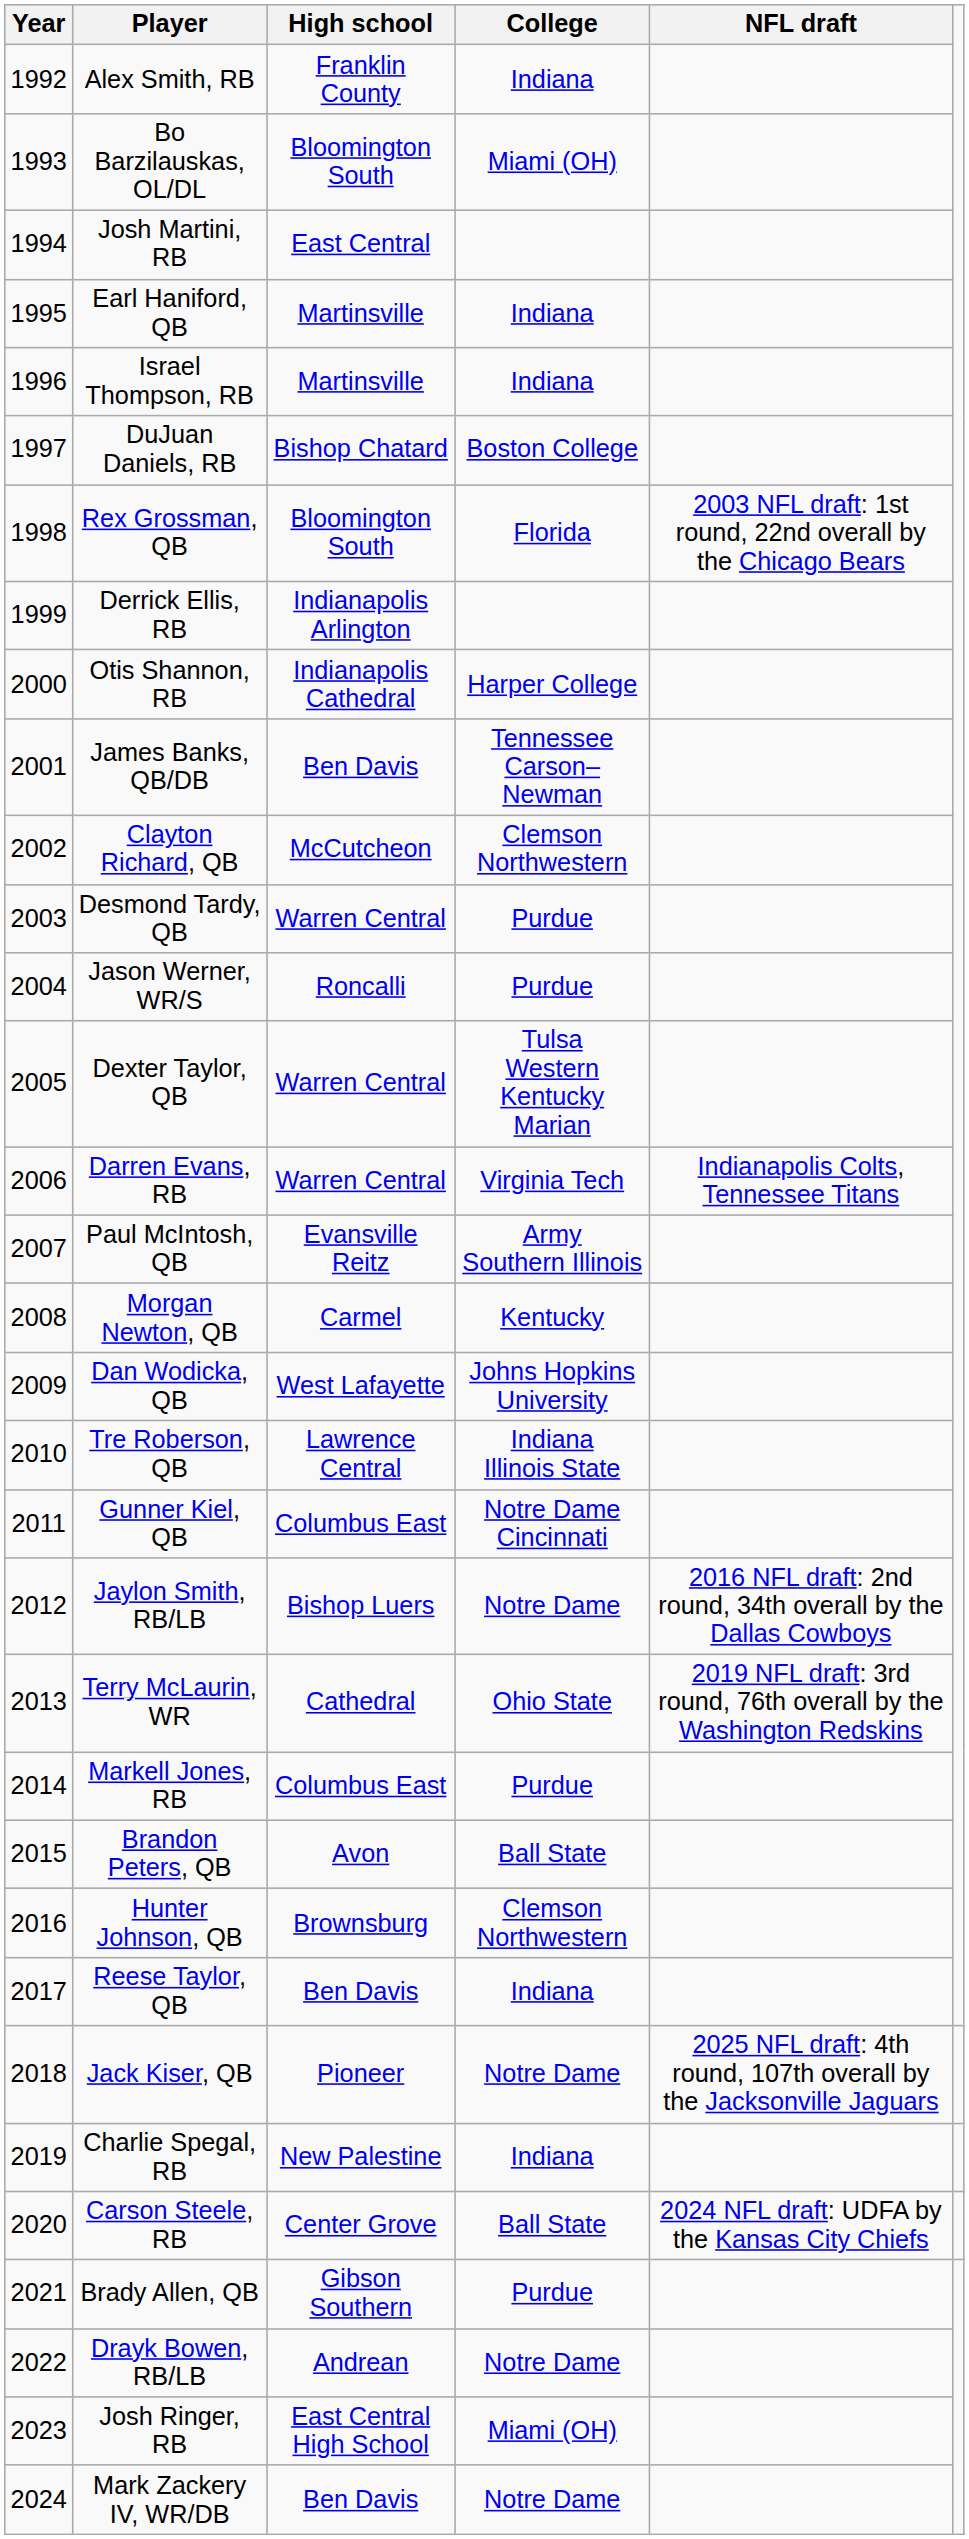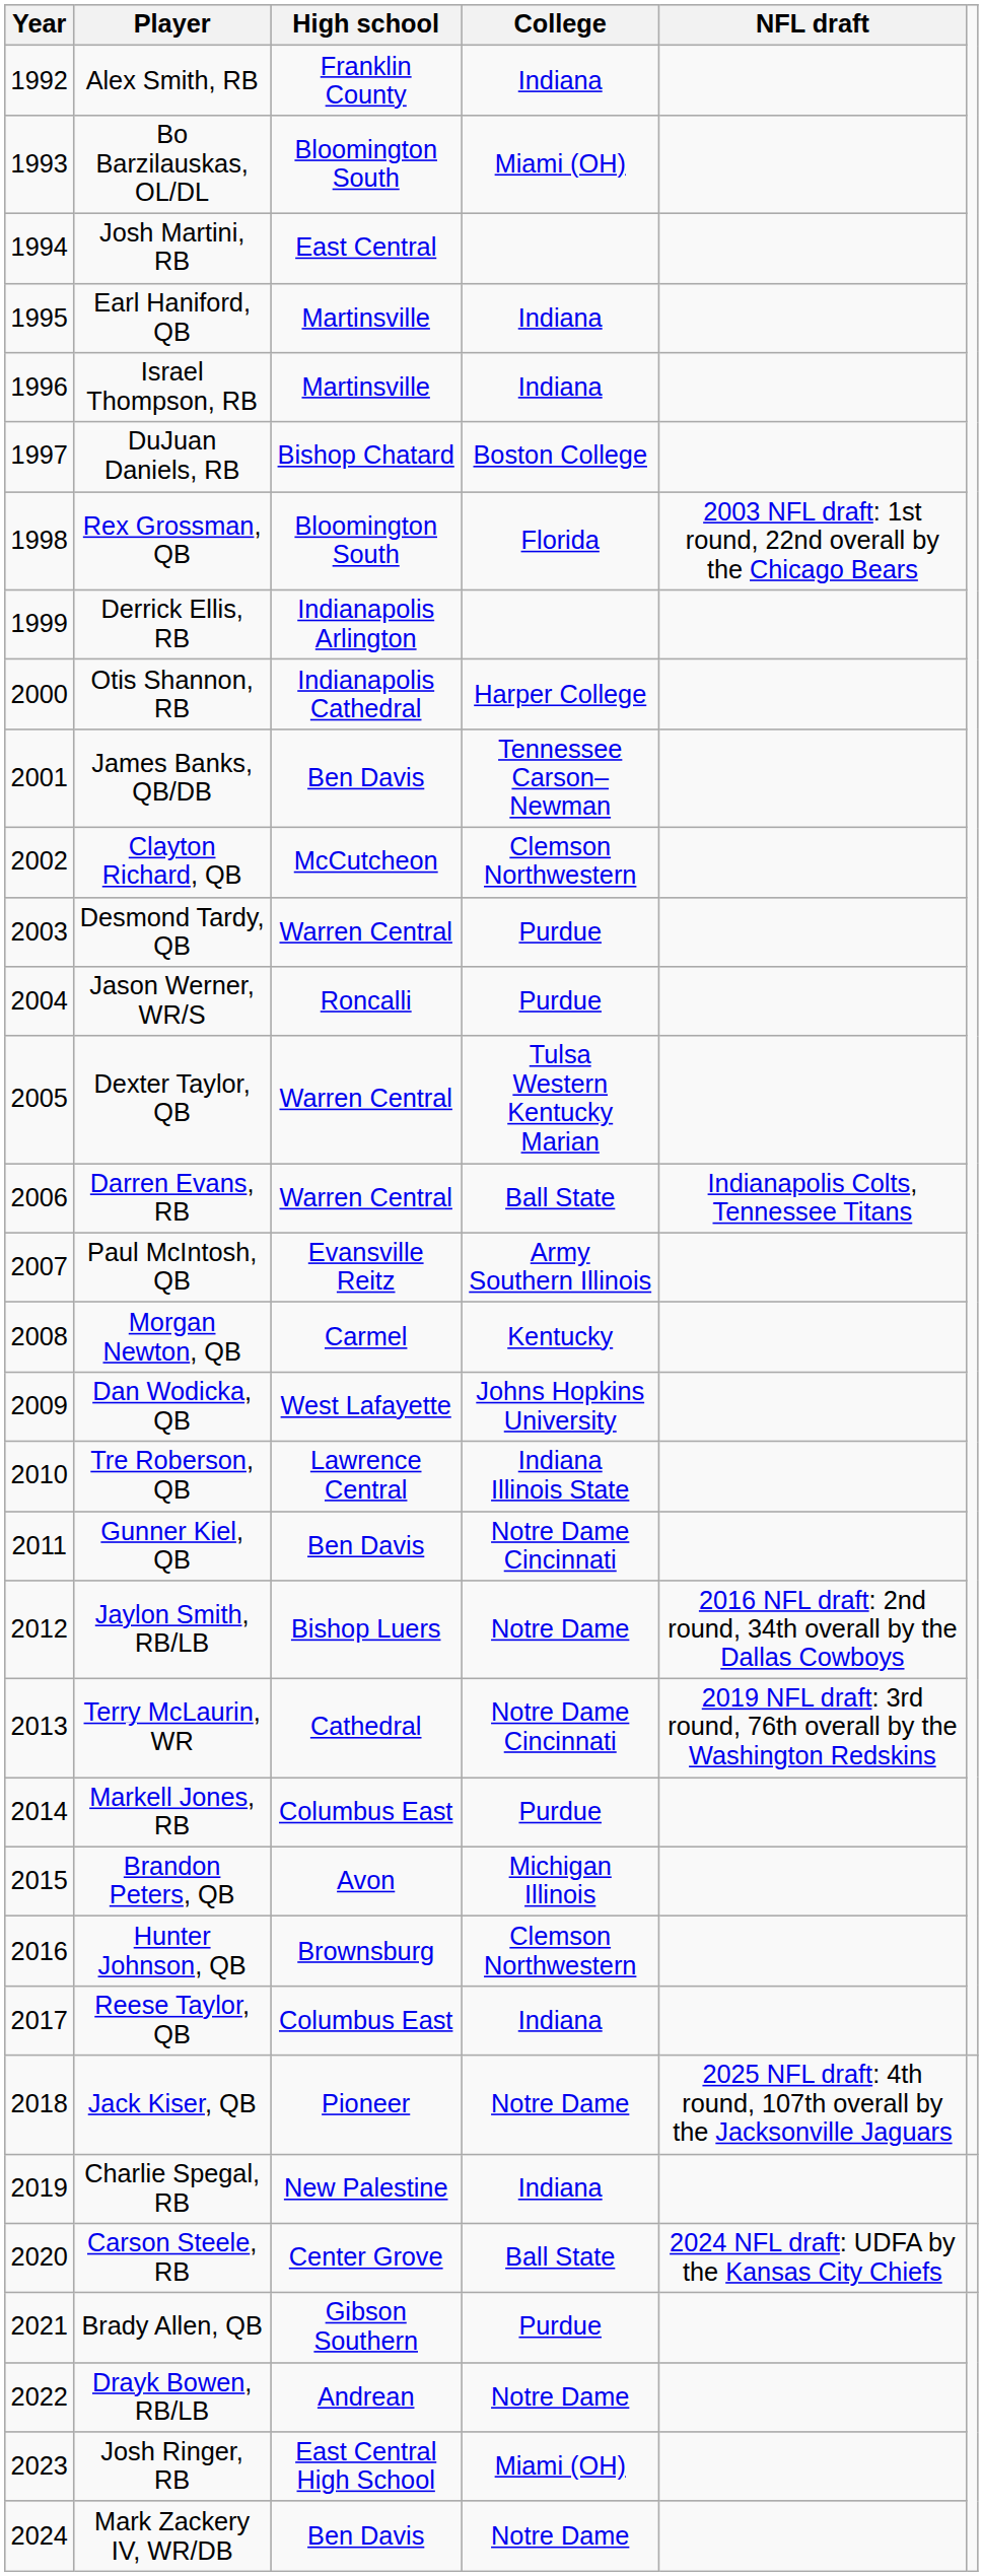Darren Evans, RB | College: Virginia Tech -> Ball State
Gunner Kiel, QB | High school: Columbus East -> Ben Davis
Terry McLaurin, WR | College: Ohio State -> Notre Dame Cincinnati
Brandon Peters, QB | College: Ball State -> Michigan Illinois
Reese Taylor, QB | High school: Ben Davis -> Columbus East
